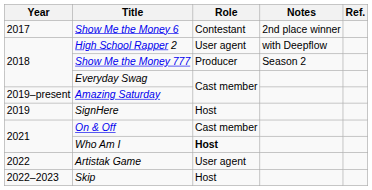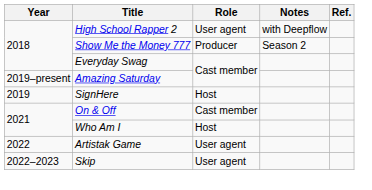- row: 2017 | Show Me the Money 6 | Contestant | 2nd place winner
Who Am I | Role: bold -> normal
Skip | Role: Host -> User agent
